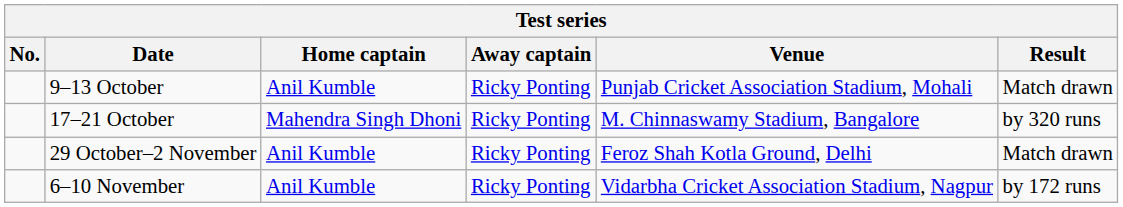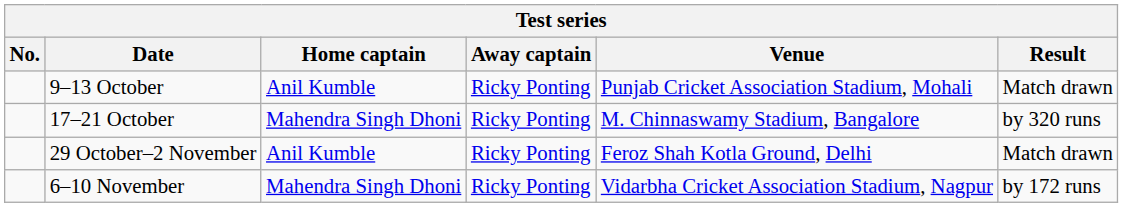6–10 November | Home captain: Anil Kumble -> Mahendra Singh Dhoni
